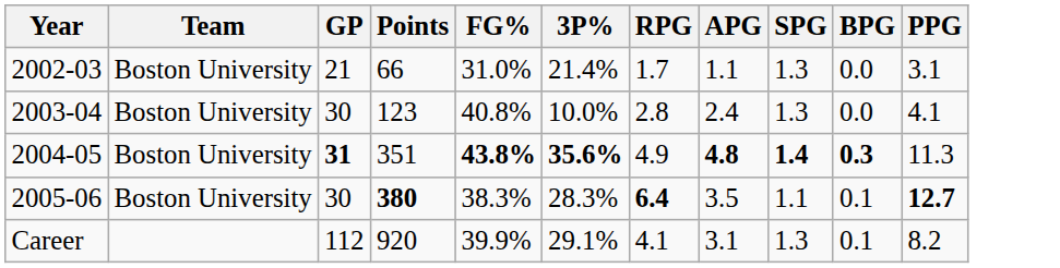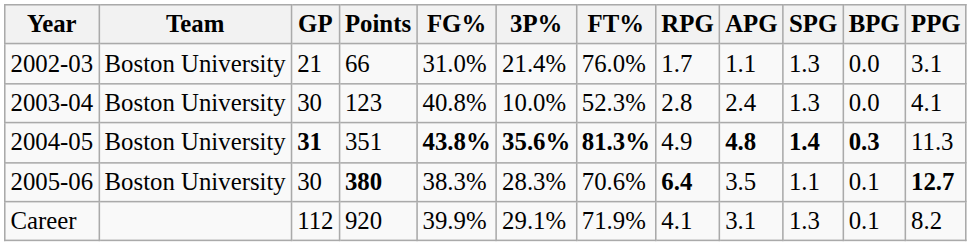+ column: FT% | 76.0% | 52.3% | 81.3% | 70.6% | 71.9%
